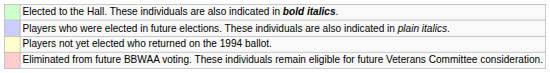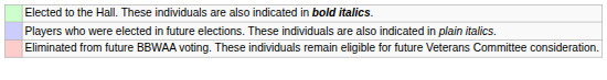- row: Players not yet elected who returned on the 1994 ballot.
